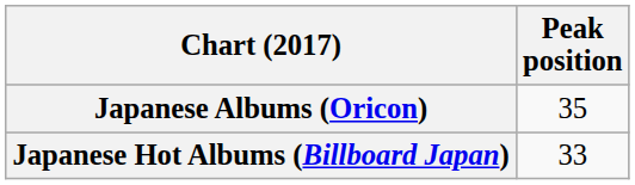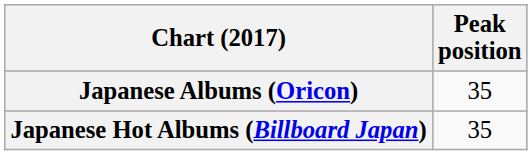Japanese Hot Albums (Billboard Japan) | Peak position: 33 -> 35
